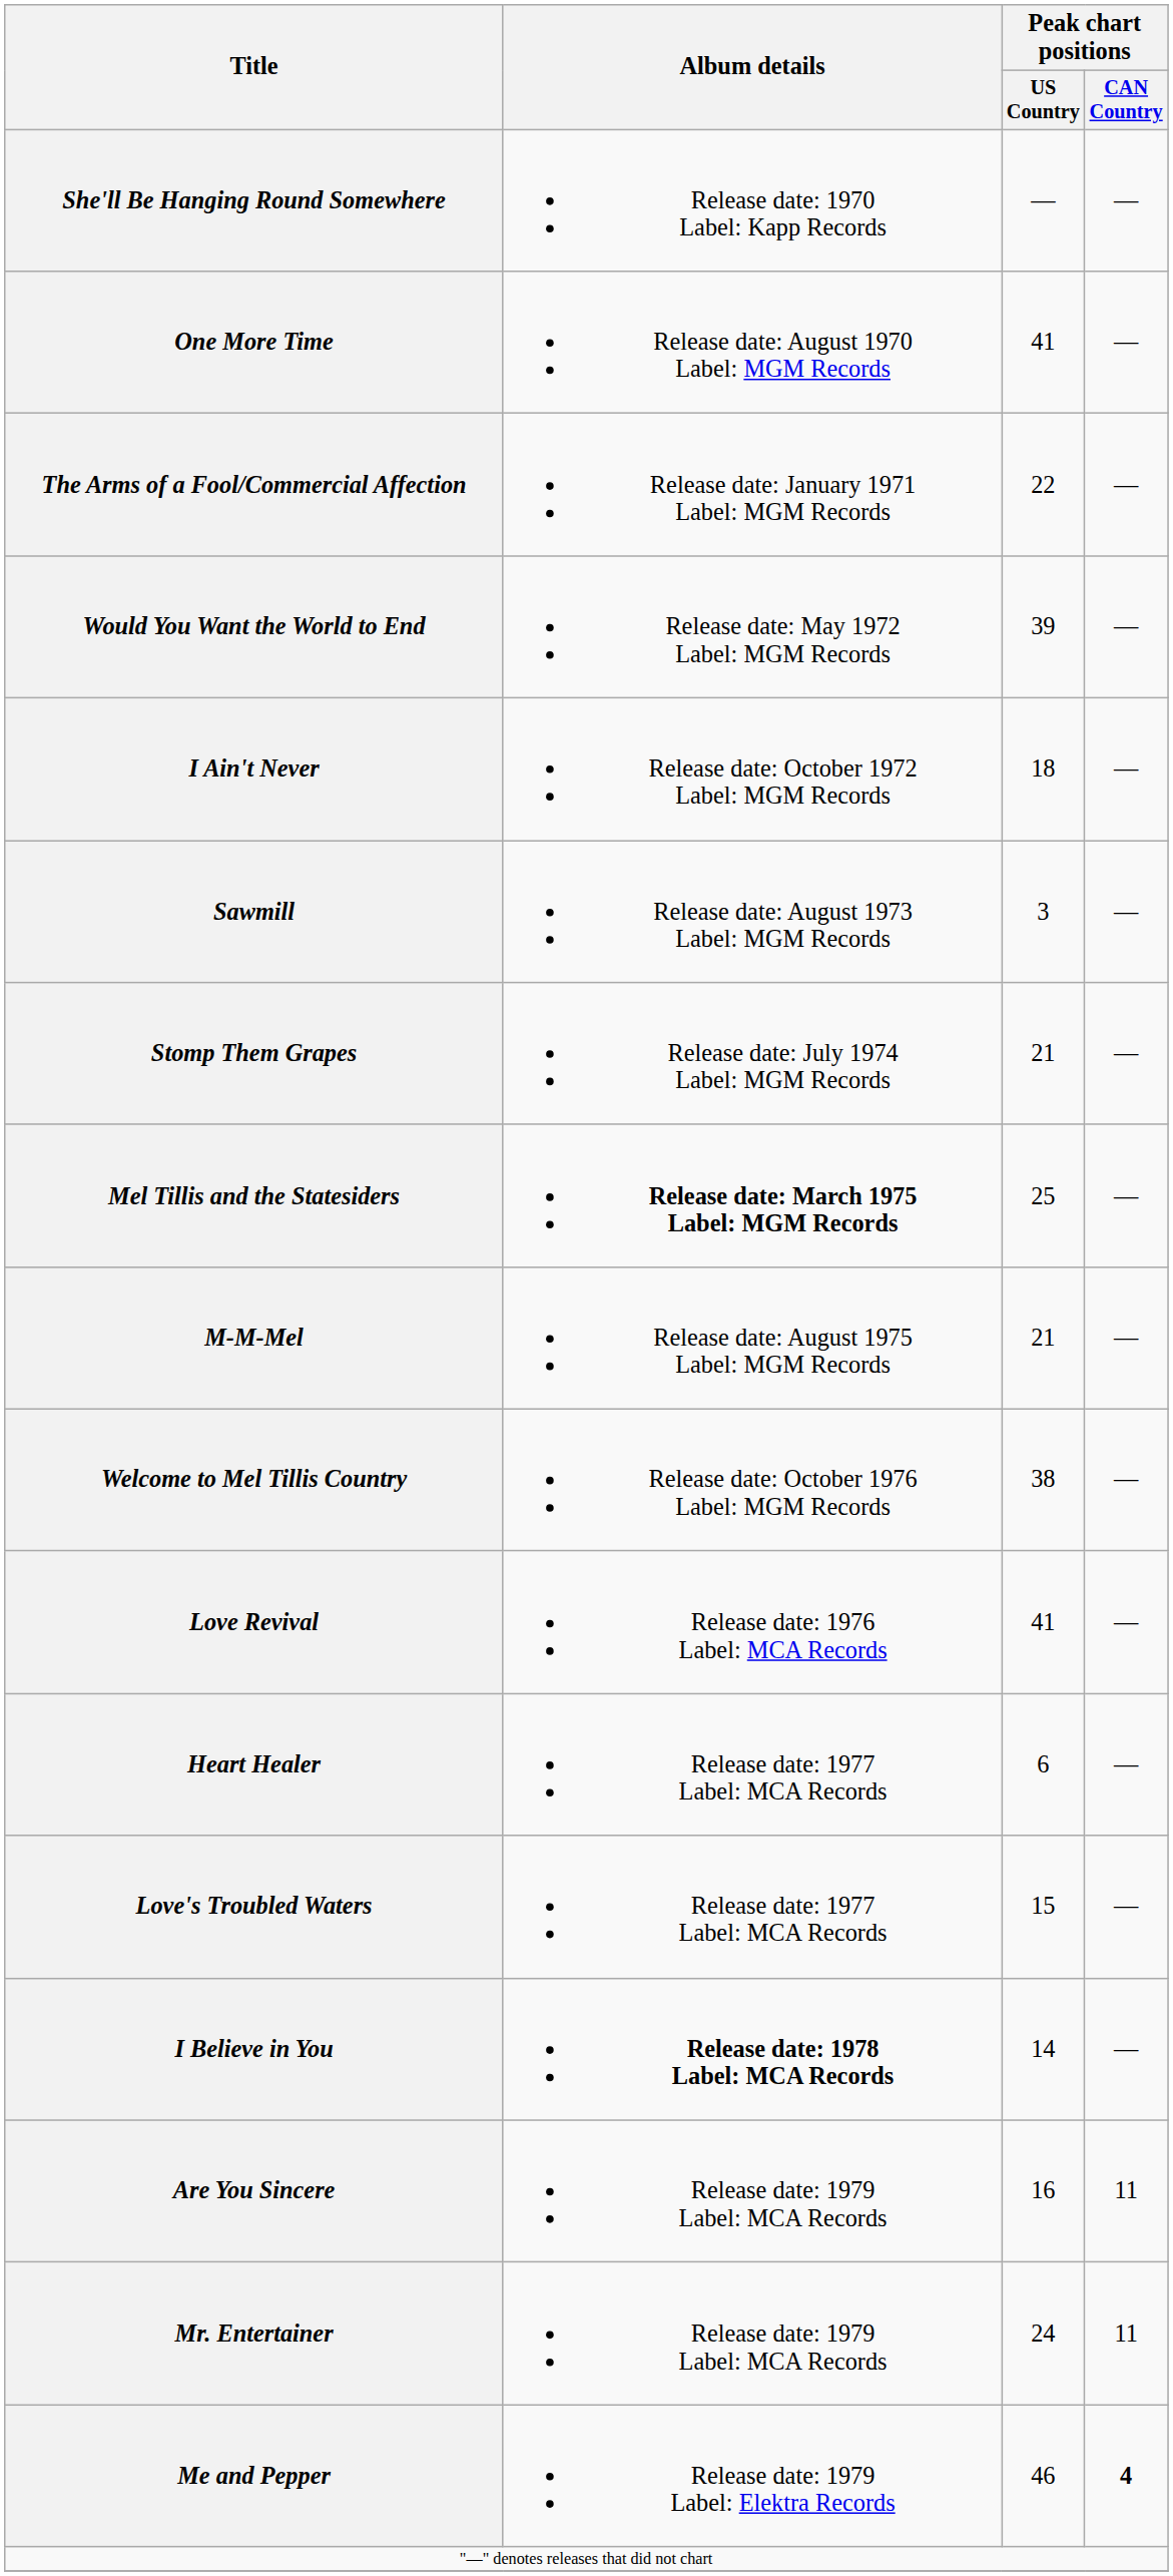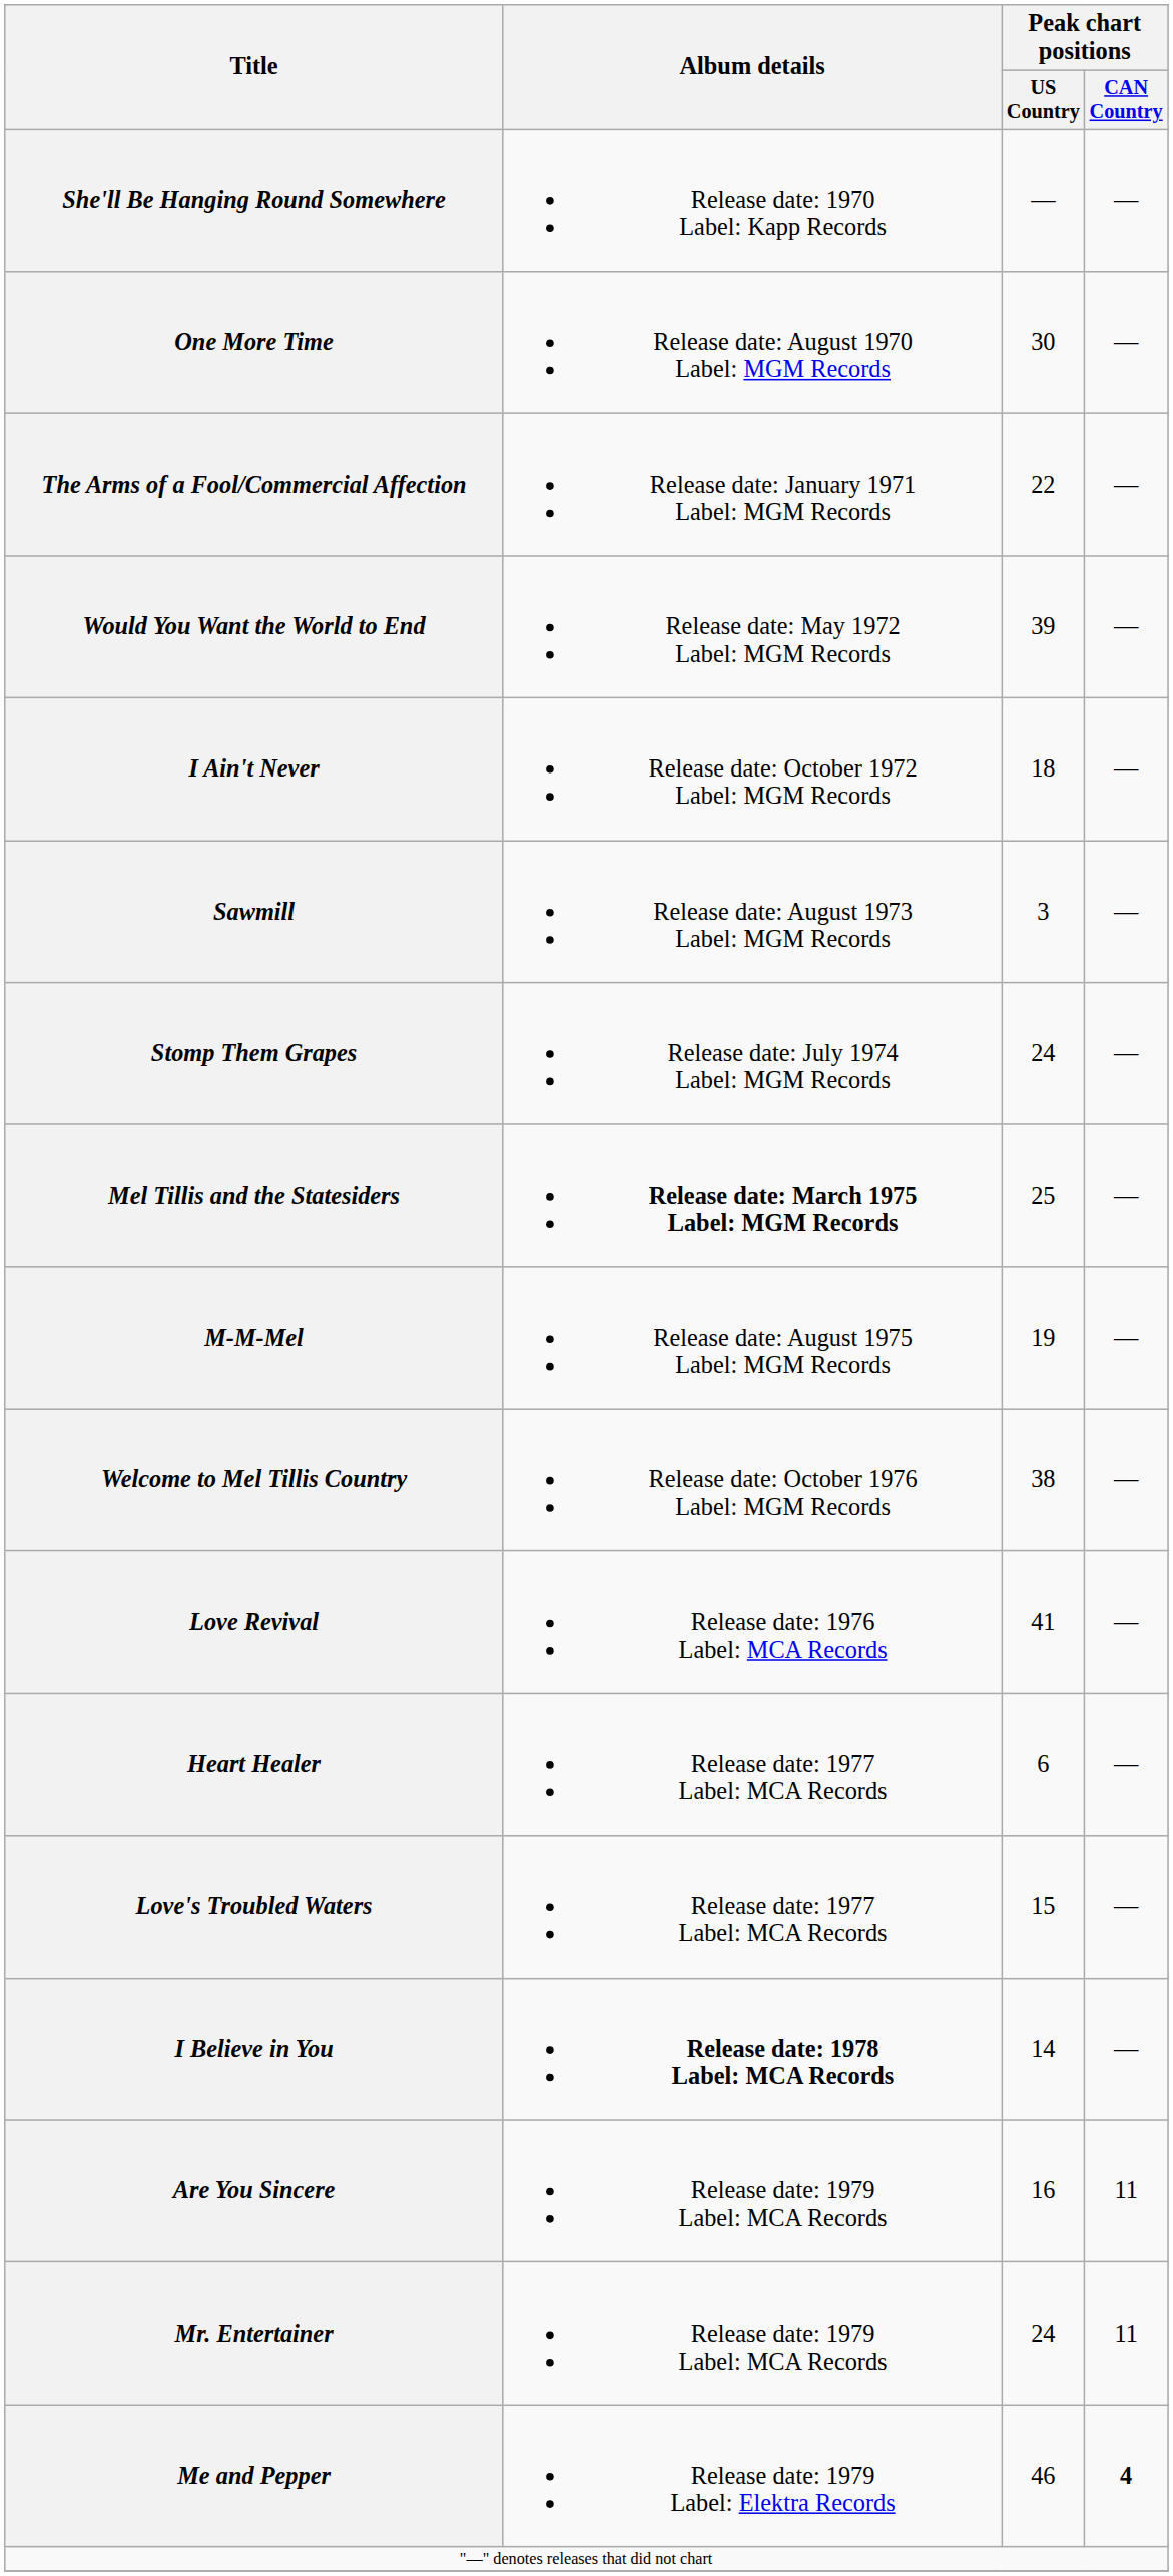One More Time | Peak chart positions / US Country: 41 -> 30
Stomp Them Grapes | Peak chart positions / US Country: 21 -> 24
M-M-Mel | Peak chart positions / US Country: 21 -> 19
